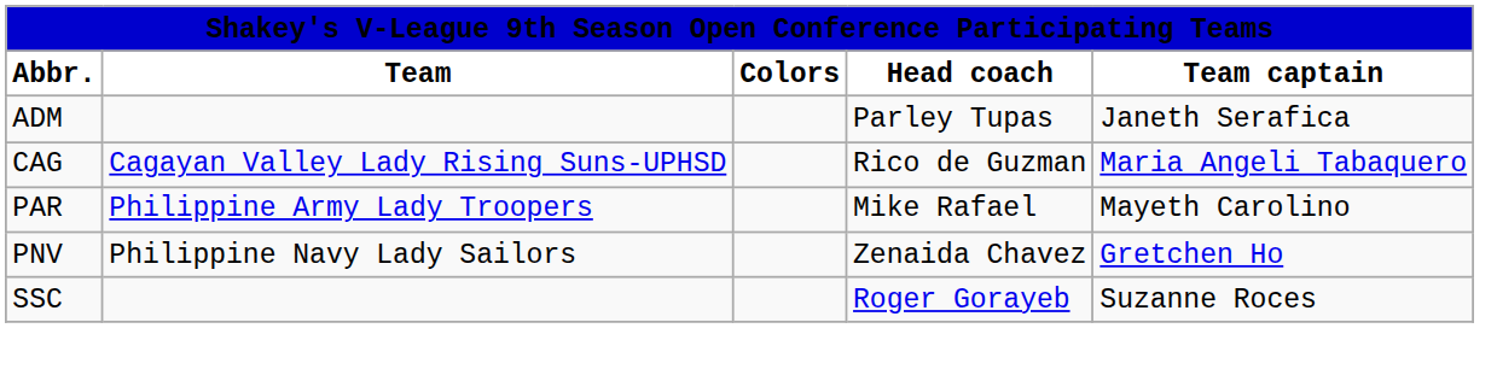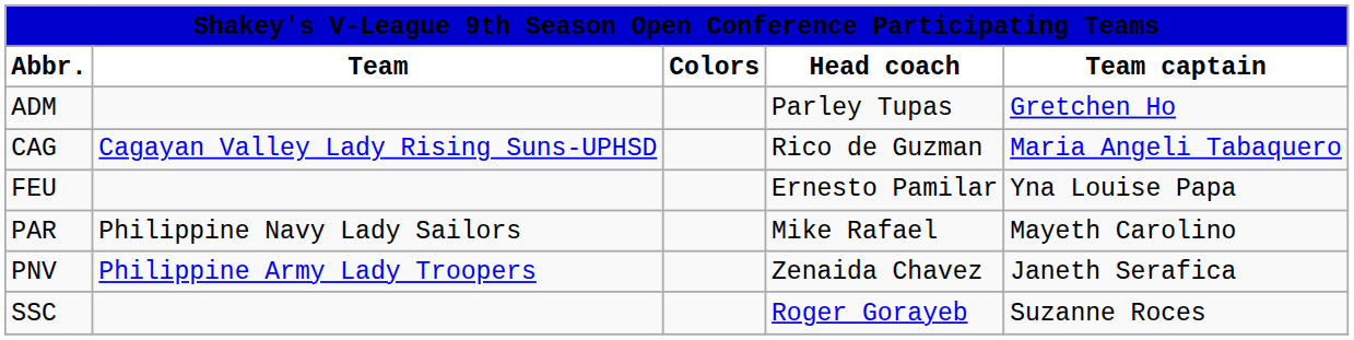ADM | Team captain: Janeth Serafica -> Gretchen Ho
+ row: FEU | Ernesto Pamilar | Yna Louise Papa
PAR | Team: Philippine Army Lady Troopers -> Philippine Navy Lady Sailors
PNV | Team: Philippine Navy Lady Sailors -> Philippine Army Lady Troopers
PNV | Team captain: Gretchen Ho -> Janeth Serafica
